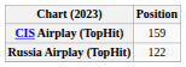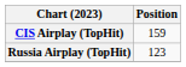Russia Airplay (TopHit) | Position: 122 -> 123
